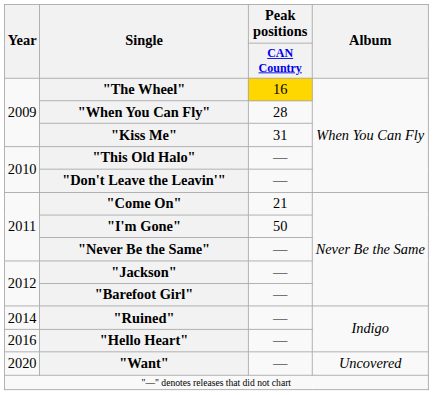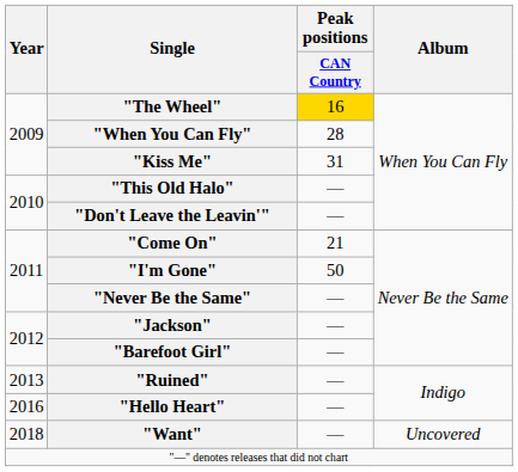"Ruined" | Year: 2014 -> 2013
"Want" | Year: 2020 -> 2018
